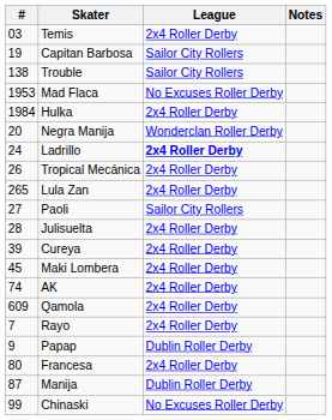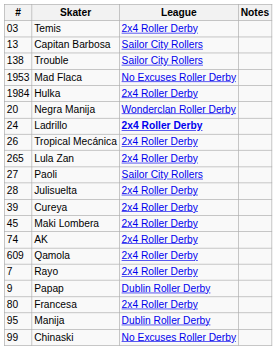Capitan Barbosa | #: 19 -> 13
Manija | #: 87 -> 95
